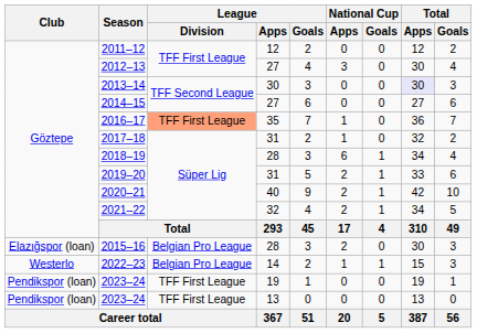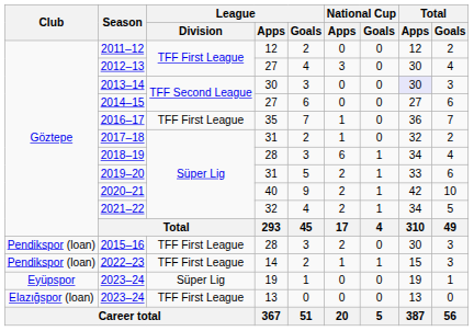2016–17 | League / Division: lightsalmon background -> no background
2015–16 | Club: Elazığspor (loan) -> Pendikspor (loan)
2015–16 | League / Division: Belgian Pro League -> TFF First League
2022–23 | Club: Westerlo -> Pendikspor (loan)
2022–23 | League / Division: Belgian Pro League -> TFF First League
2023–24 / 19 | Club: Pendikspor (loan) -> Eyüpspor
2023–24 / 19 | League / Division: TFF First League -> Süper Lig
2023–24 / 13 | Club: Pendikspor (loan) -> Elazığspor (loan)
